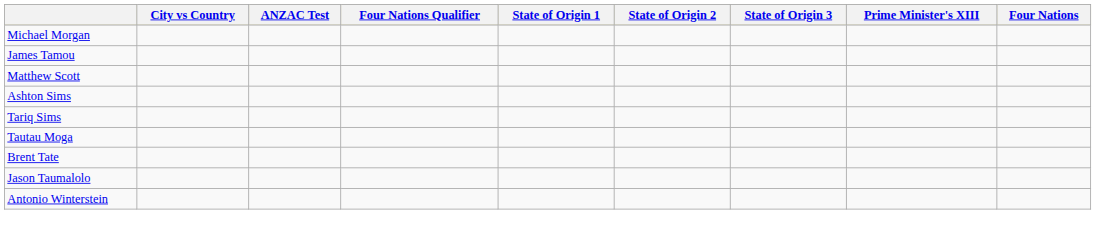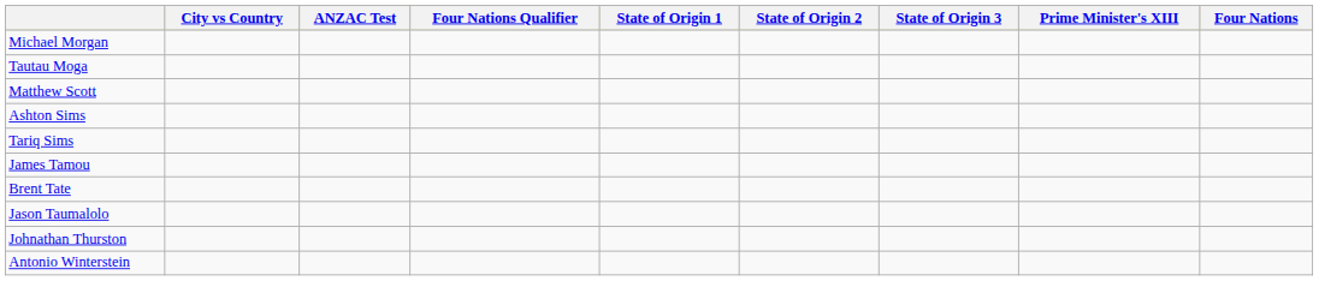rows swapped: Tautau Moga <-> James Tamou
+ row: Johnathan Thurston
